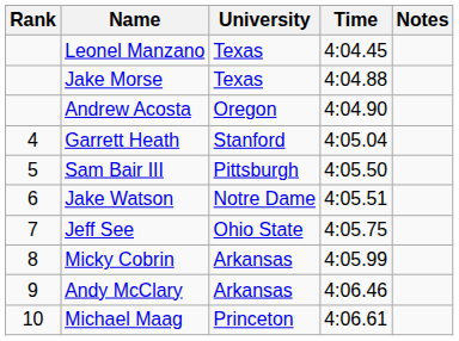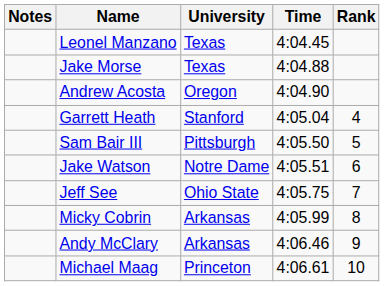columns swapped: Rank <-> Notes
